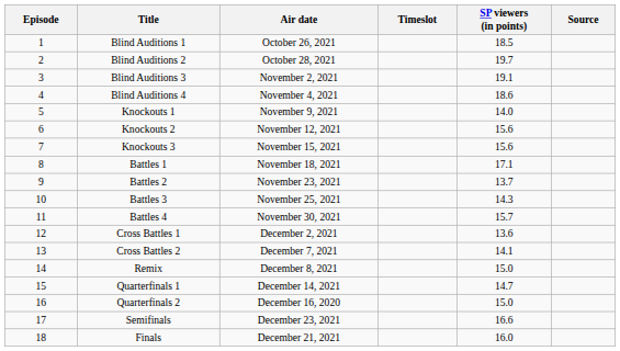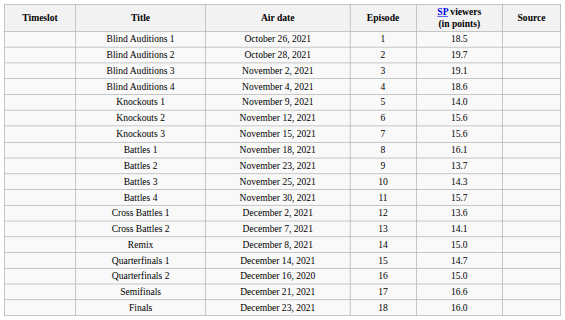columns swapped: Episode <-> Timeslot
Battles 1 | SP viewers (in points): 17.1 -> 16.1
Semifinals | Air date: December 23, 2021 -> December 21, 2021
Finals | Air date: December 21, 2021 -> December 23, 2021
